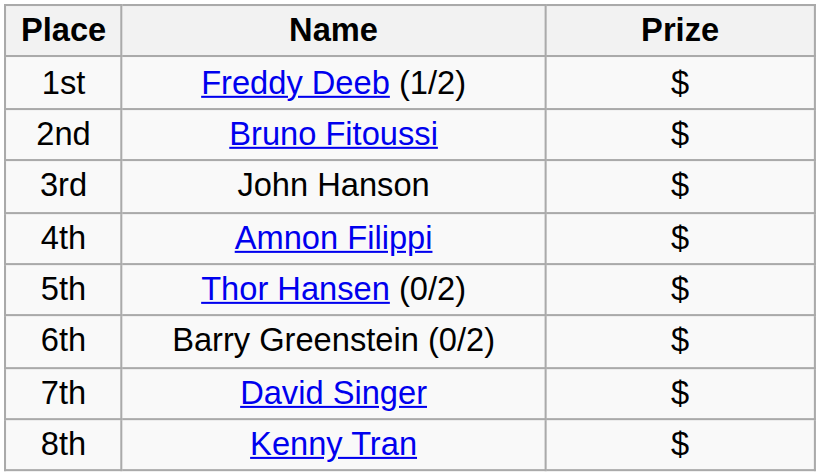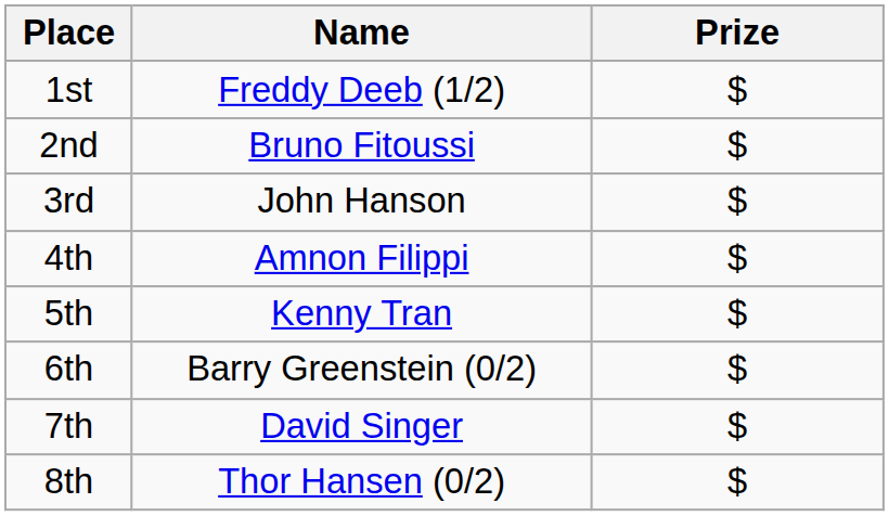5th | Name: Thor Hansen (0/2) -> Kenny Tran
8th | Name: Kenny Tran -> Thor Hansen (0/2)
